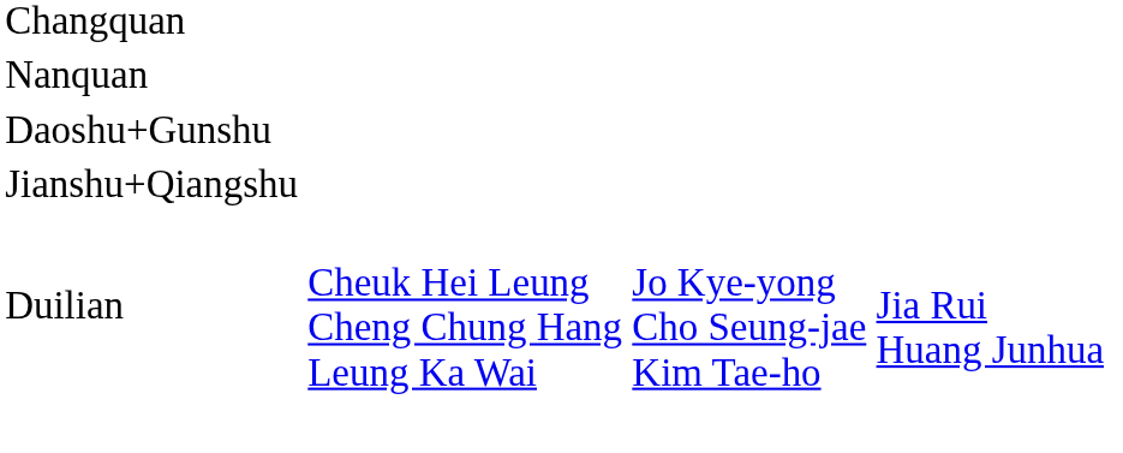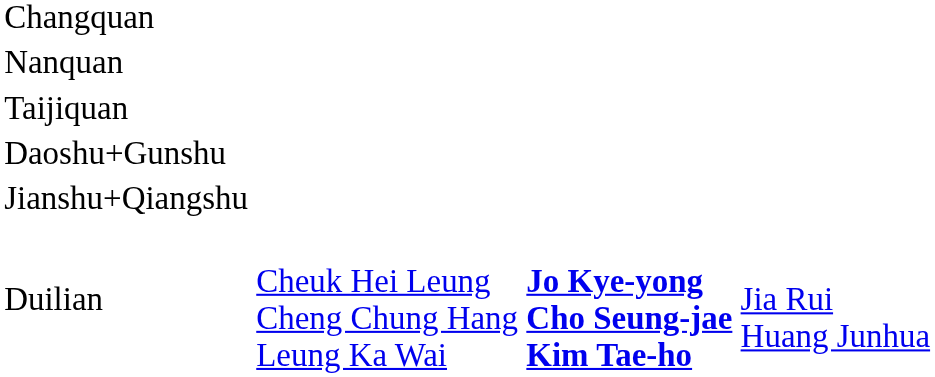+ row: Taijiquan
Duilian | column 3: normal -> bold
